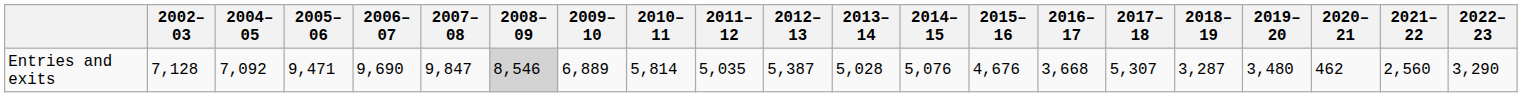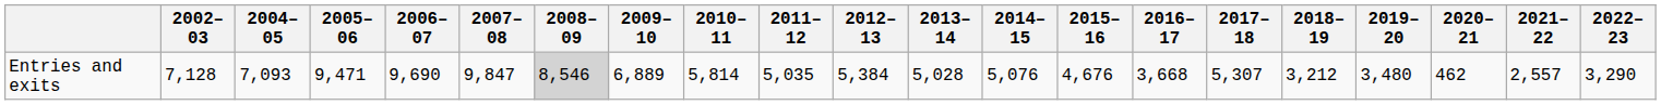Entries and exits | 2004–05: 7,092 -> 7,093
Entries and exits | 2012–13: 5,387 -> 5,384
Entries and exits | 2018–19: 3,287 -> 3,212
Entries and exits | 2021–22: 2,560 -> 2,557
